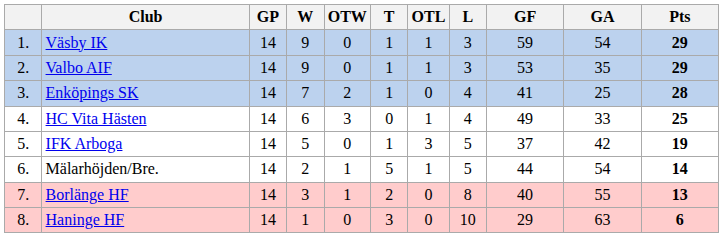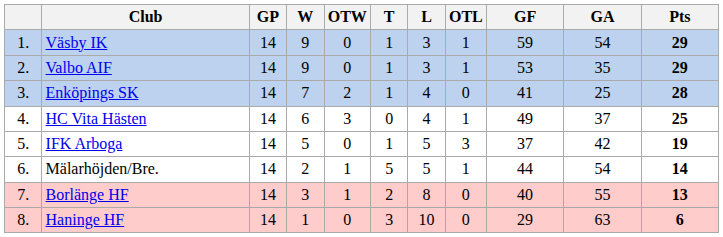columns swapped: OTL <-> L
HC Vita Hästen | GA: 33 -> 37
